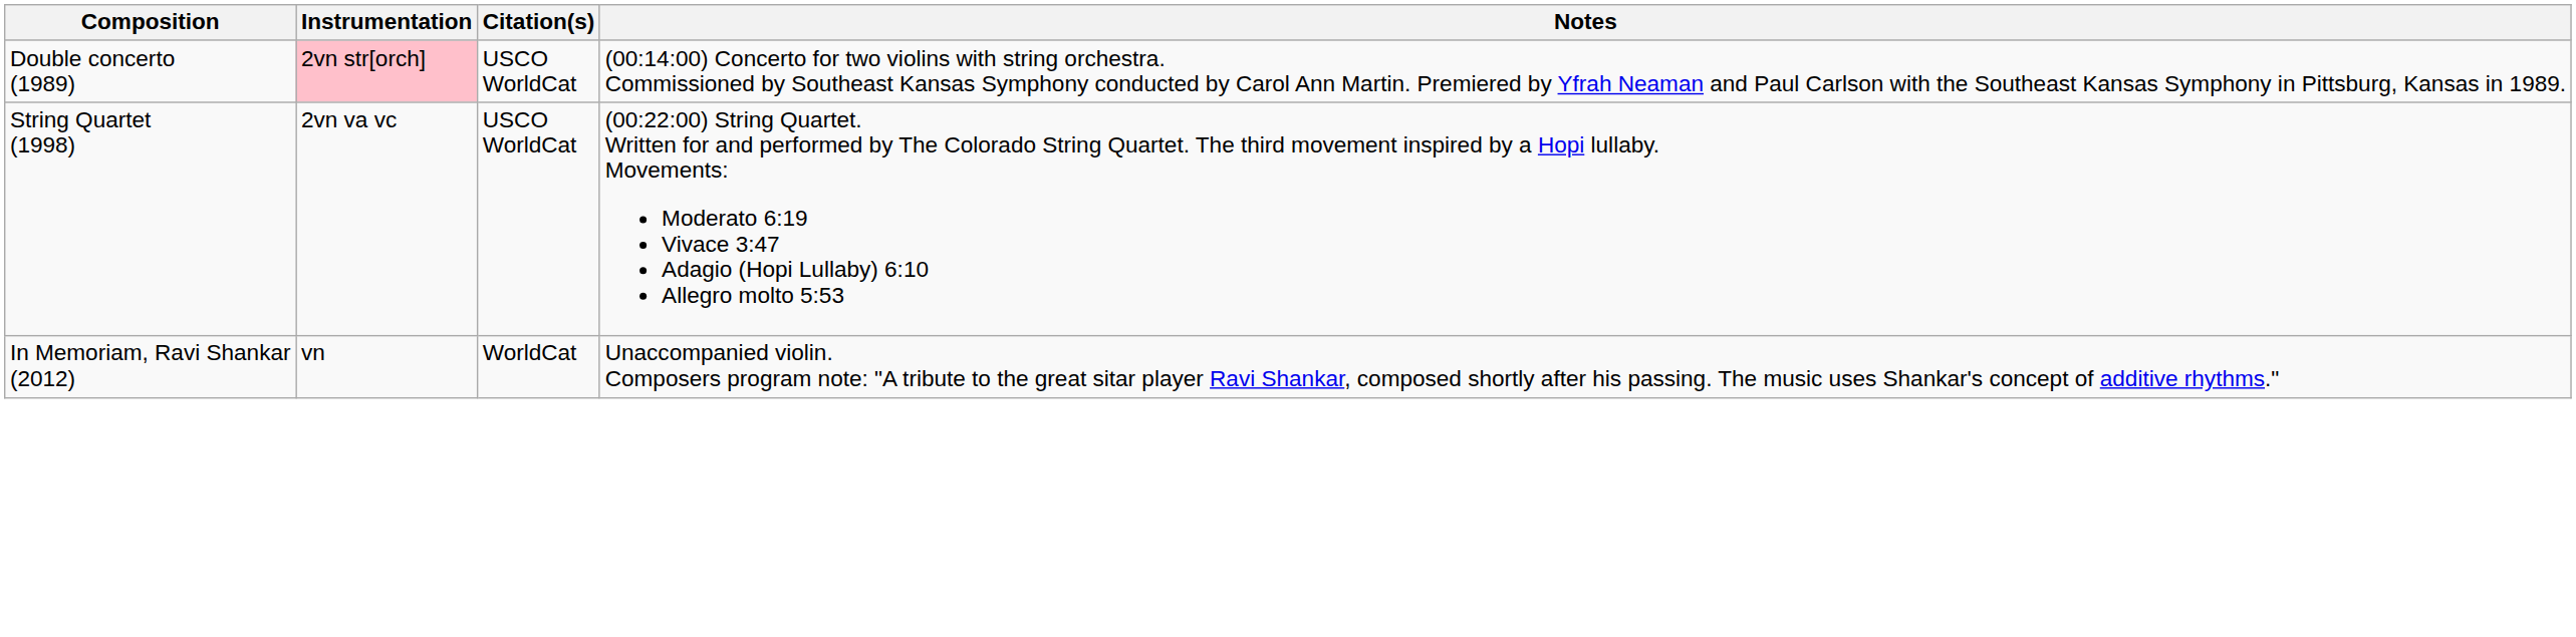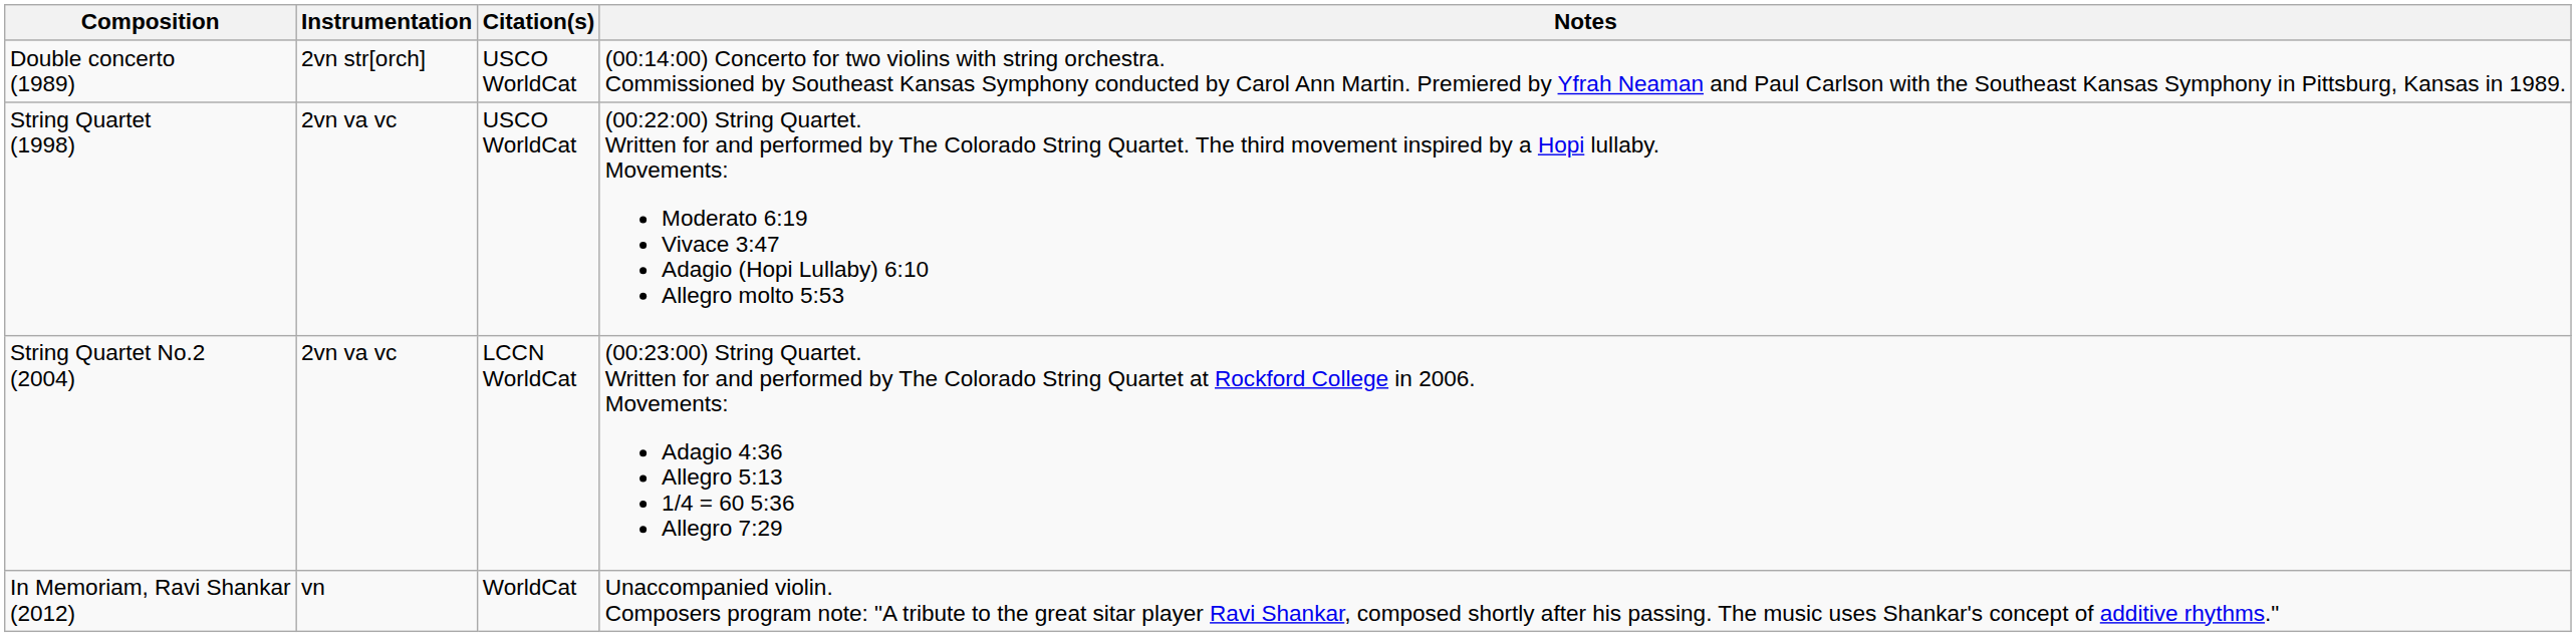Double concerto (1989) | Instrumentation: pink background -> no background
+ row: String Quartet No.2 (2004) | 2vn va vc | LCCN WorldCat | (00:23:00) String Quartet. Written for and performed by The Colorado String Quartet at Rockford College in 2006. Movements: Adagio 4:36 Allegro 5:13 1/4 = 60 5:36 Allegro 7:29
